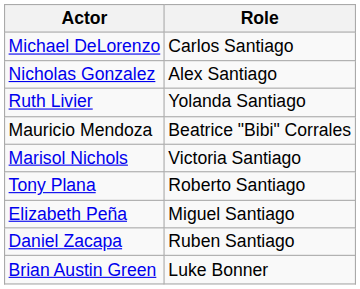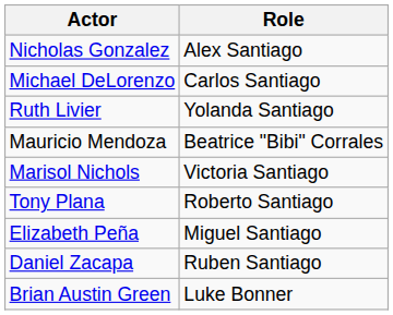rows swapped: Michael DeLorenzo <-> Nicholas Gonzalez
